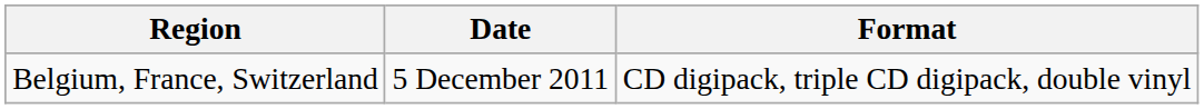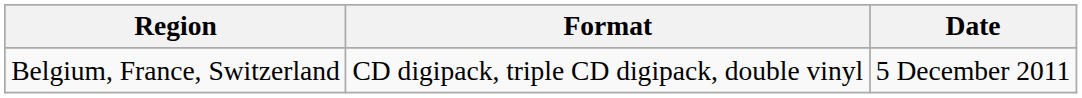columns swapped: Date <-> Format
